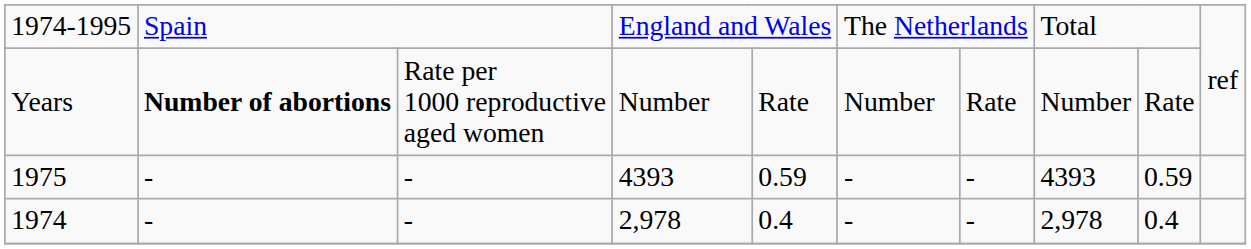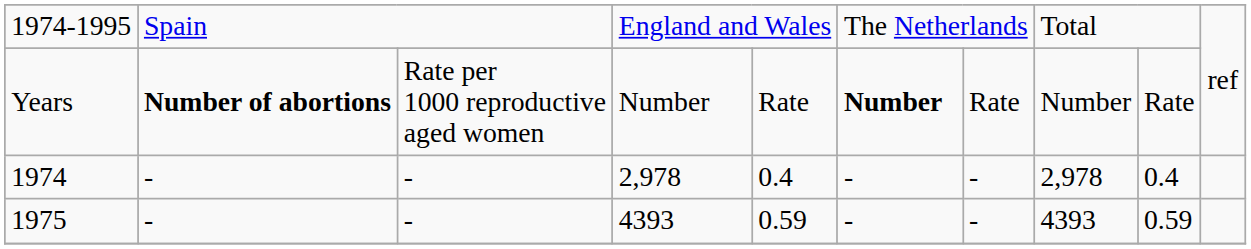Years | column 6: normal -> bold
rows swapped: 1974 <-> 1975
